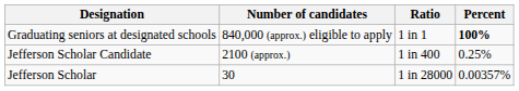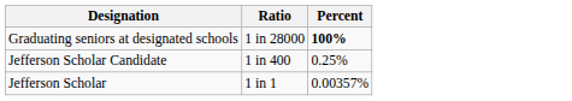- column: Number of candidates | 840,000 (approx.) eligible to apply | 2100 (approx.) | 30
Graduating seniors at designated schools | Ratio: 1 in 1 -> 1 in 28000
Jefferson Scholar | Ratio: 1 in 28000 -> 1 in 1
